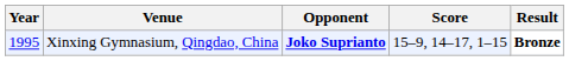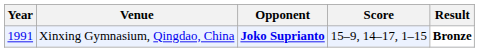Xinxing Gymnasium, Qingdao, China | Year: 1995 -> 1991
